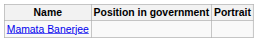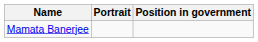columns swapped: Portrait <-> Position in government
